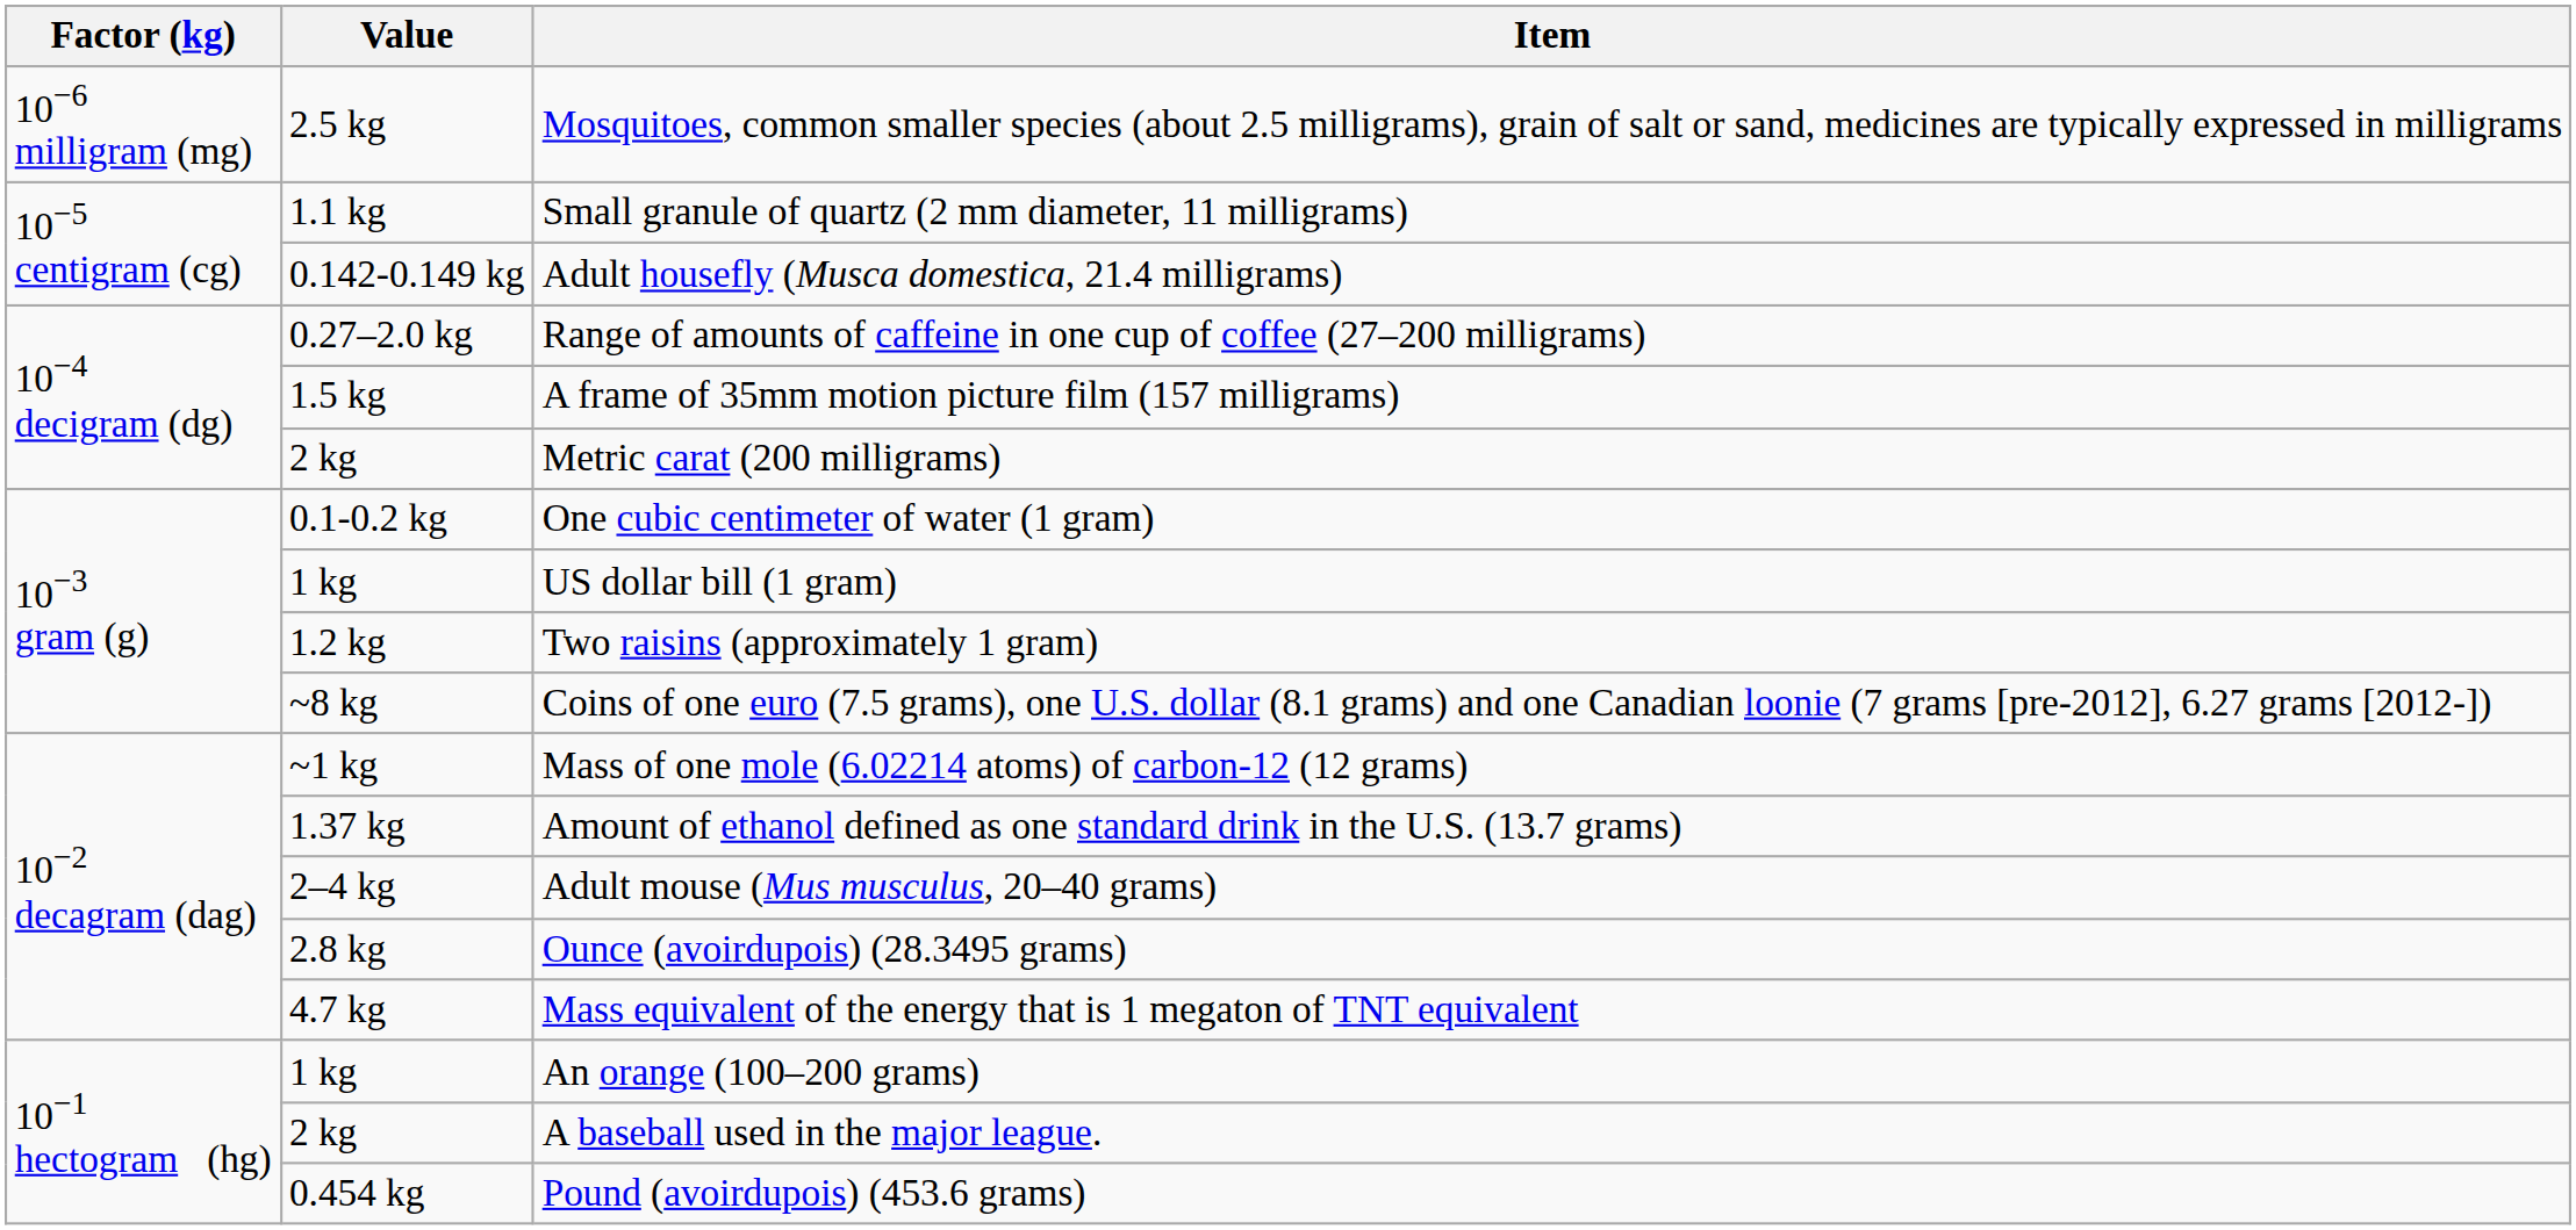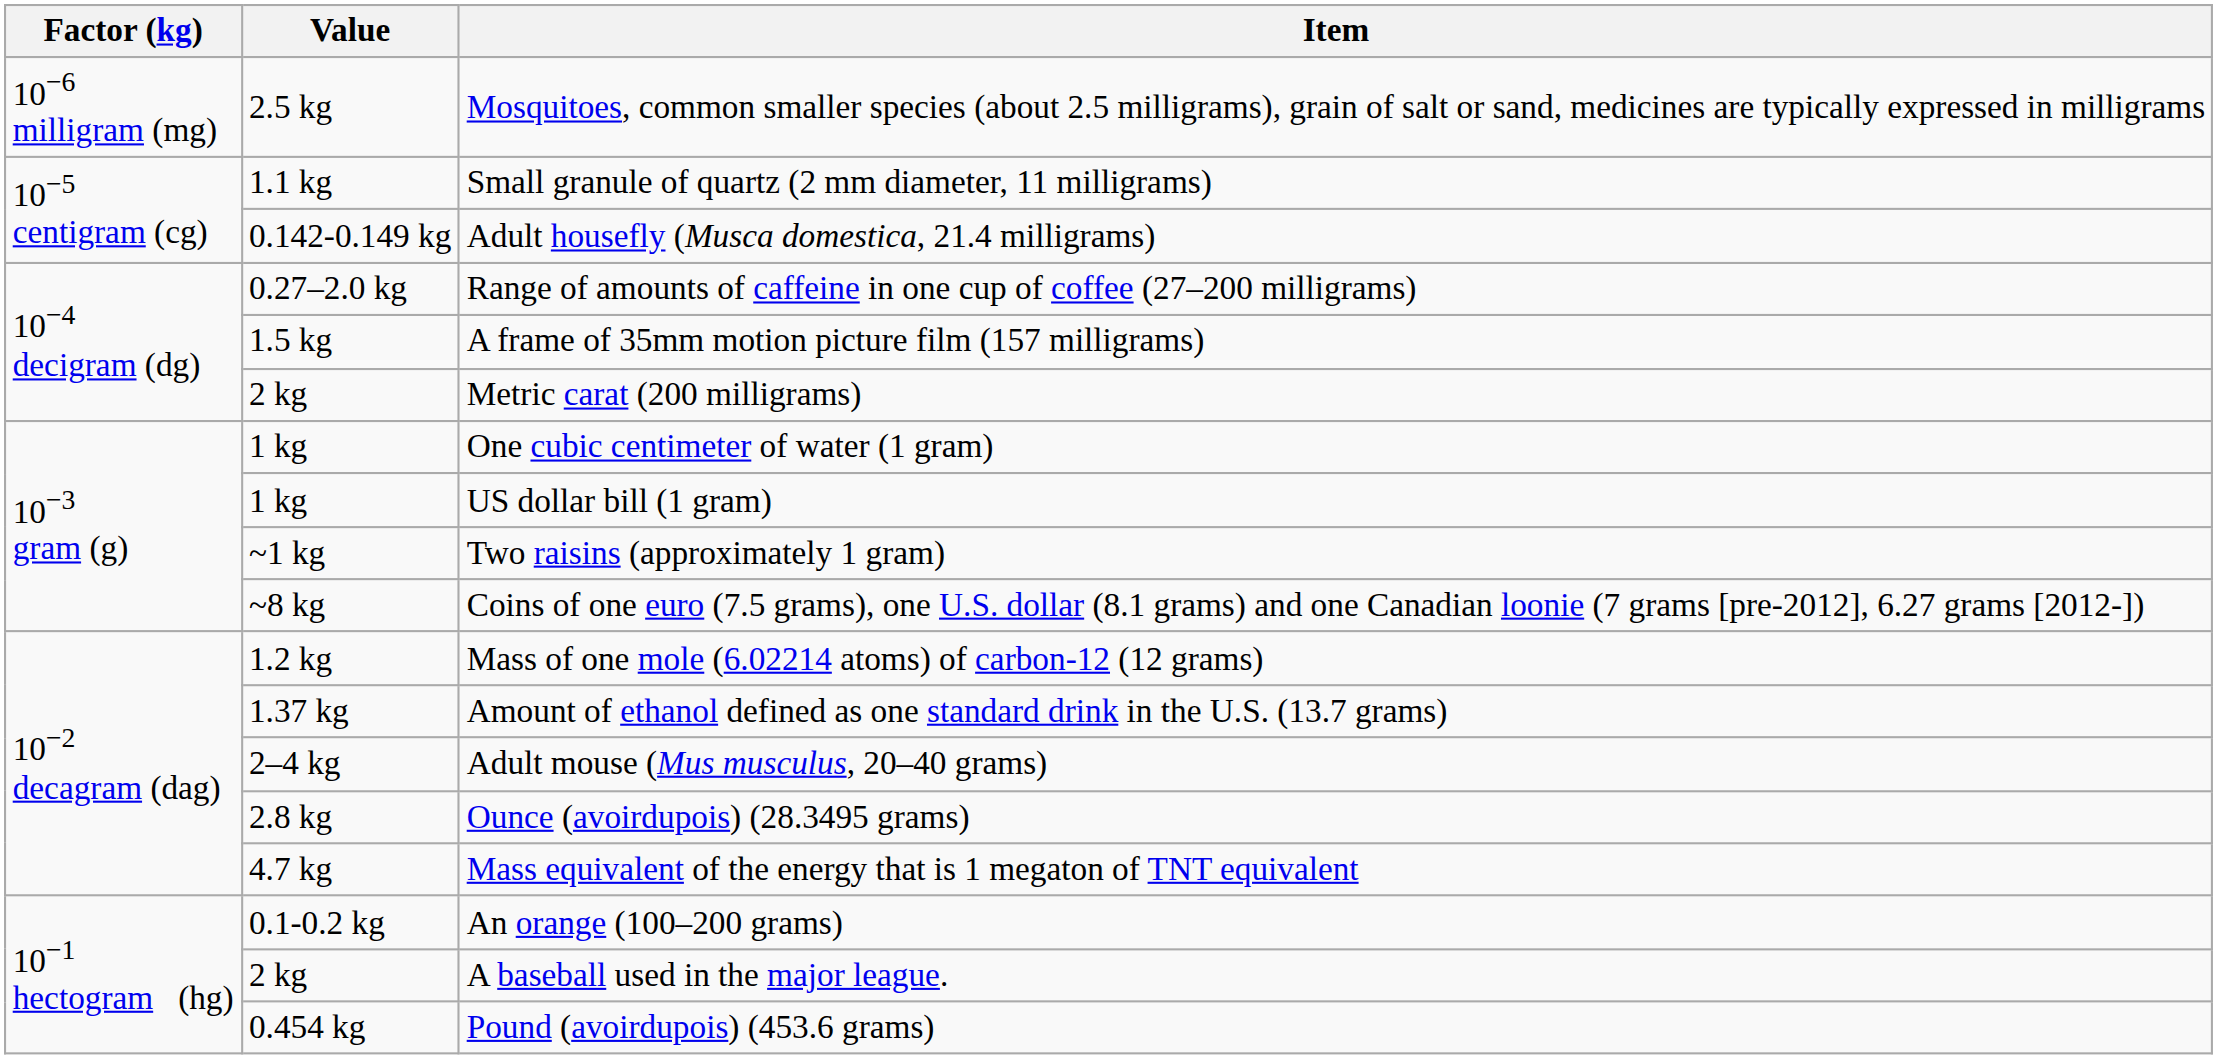One cubic centimeter of water (1 gram) | Value: 0.1-0.2 kg -> 1 kg
Two raisins (approximately 1 gram) | Value: 1.2 kg -> ~1 kg
Mass of one mole (6.02214 atoms) of carbon-12 (12 grams) | Value: ~1 kg -> 1.2 kg
An orange (100–200 grams) | Value: 1 kg -> 0.1-0.2 kg
